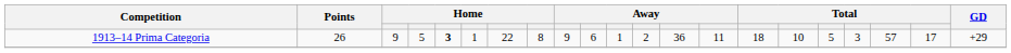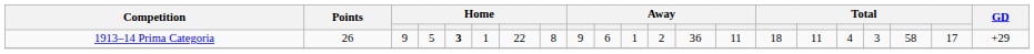1913–14 Prima Categoria | column 16: 10 -> 11
1913–14 Prima Categoria | column 17: 5 -> 4
1913–14 Prima Categoria | column 19: 57 -> 58
